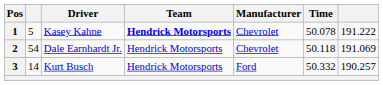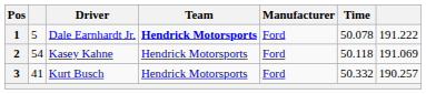1 | Driver: Kasey Kahne -> Dale Earnhardt Jr.
1 | Manufacturer: Chevrolet -> Ford
2 | Driver: Dale Earnhardt Jr. -> Kasey Kahne
2 | Manufacturer: Chevrolet -> Ford
3 | column 2: 14 -> 41
